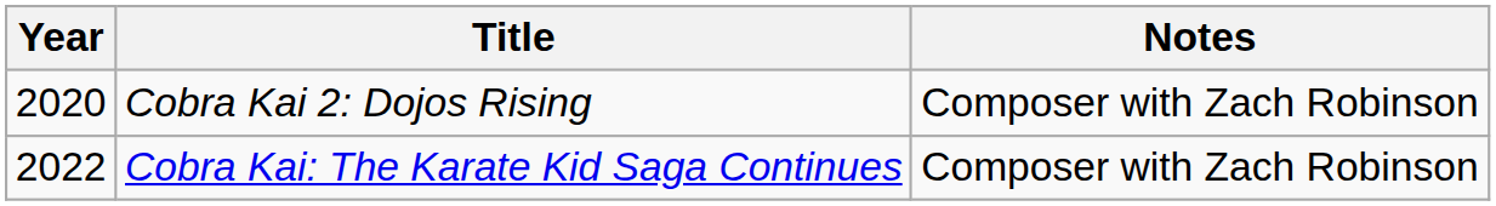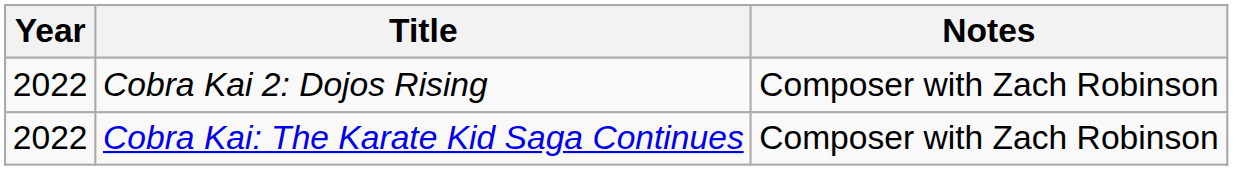Cobra Kai 2: Dojos Rising | Year: 2020 -> 2022
